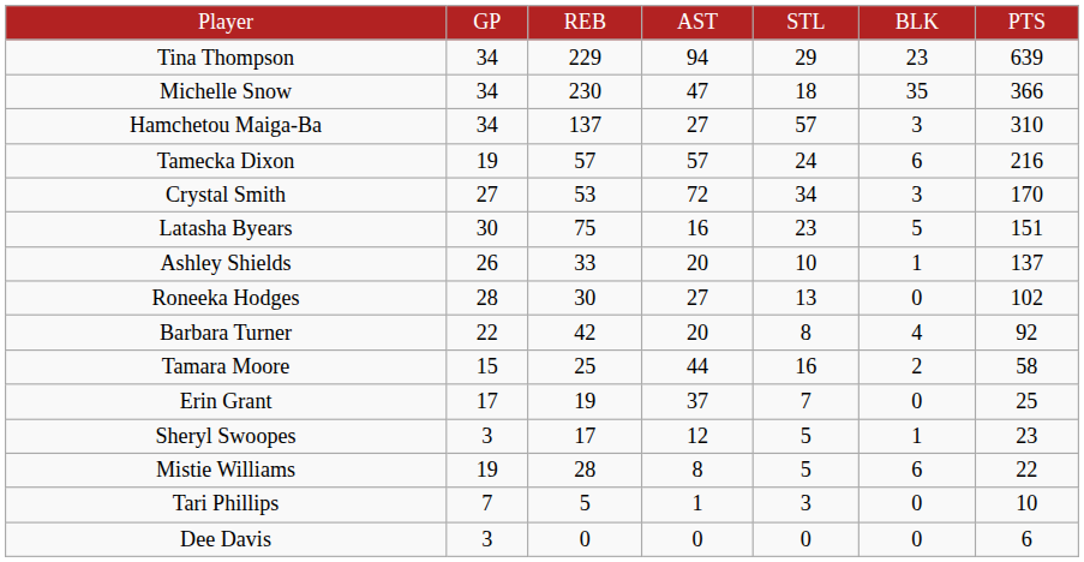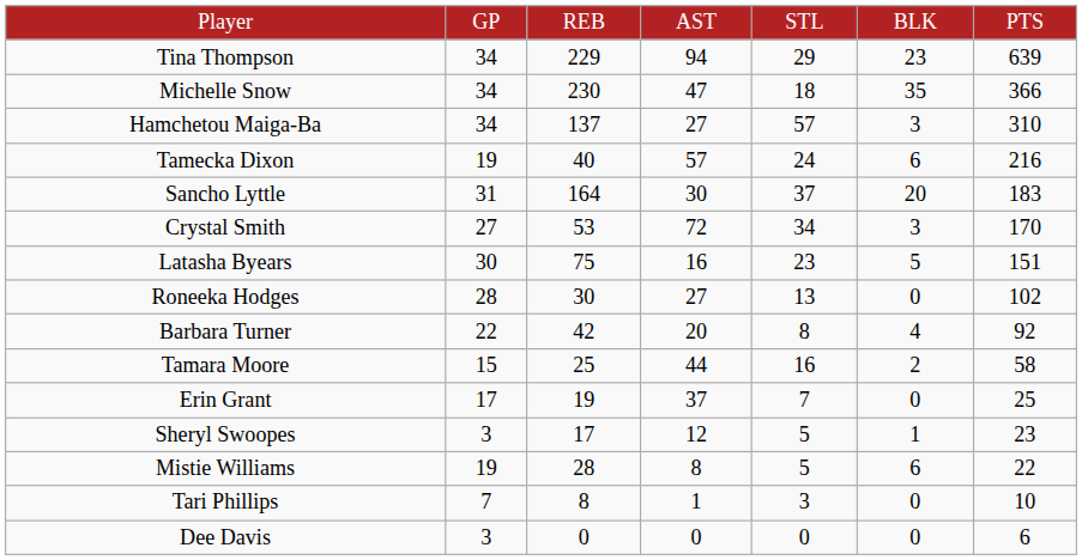Tamecka Dixon | column 3: 57 -> 40
+ row: Sancho Lyttle | 31 | 164 | 30 | 37 | 20 | 183
- row: Ashley Shields | 26 | 33 | 20 | 10 | 1 | 137
Tari Phillips | column 3: 5 -> 8
